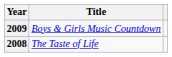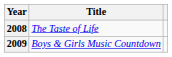rows swapped: 2008 <-> 2009
